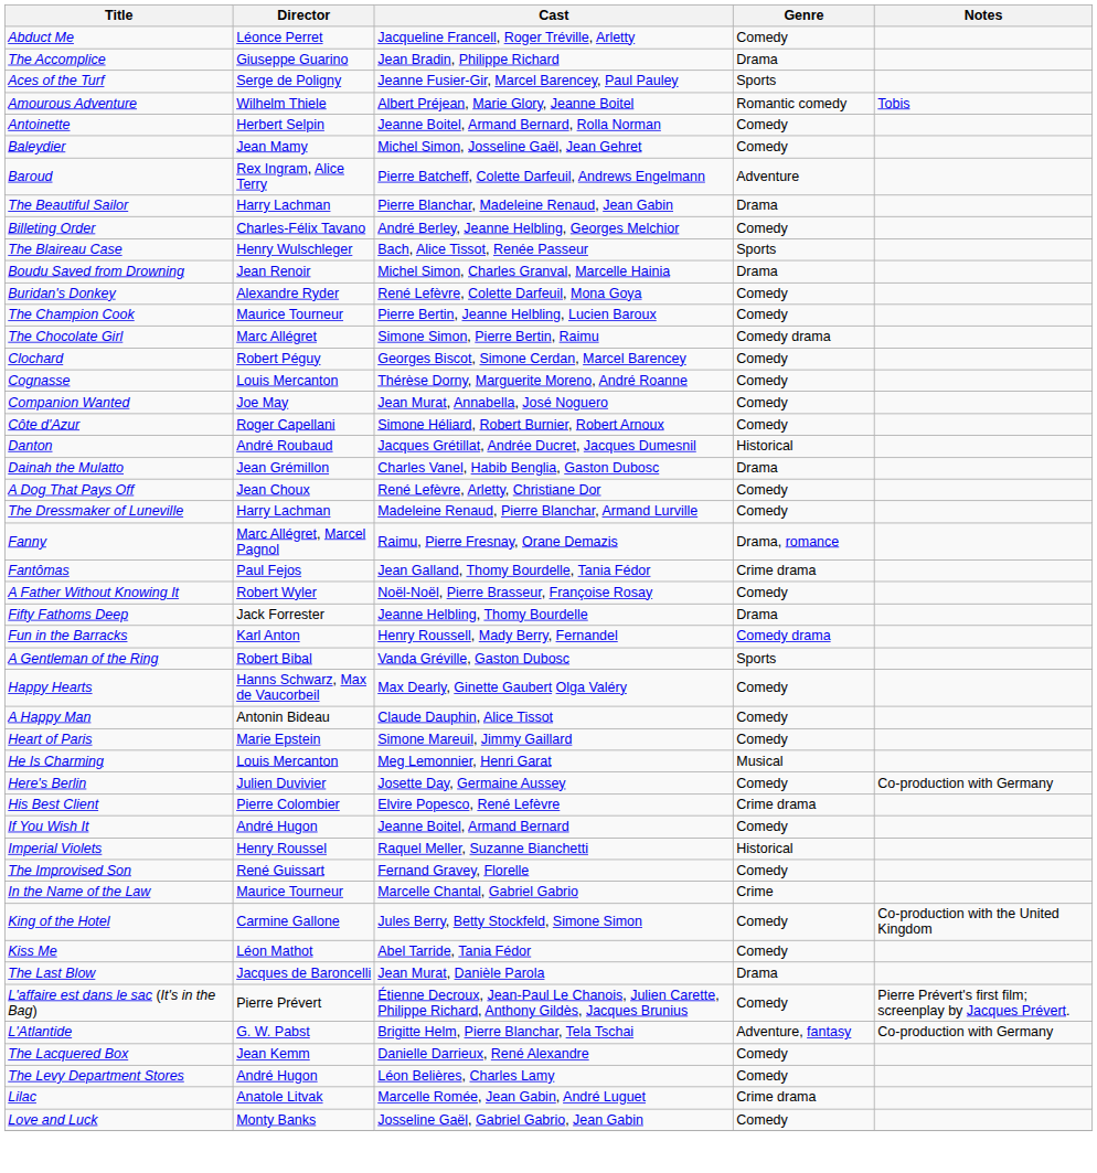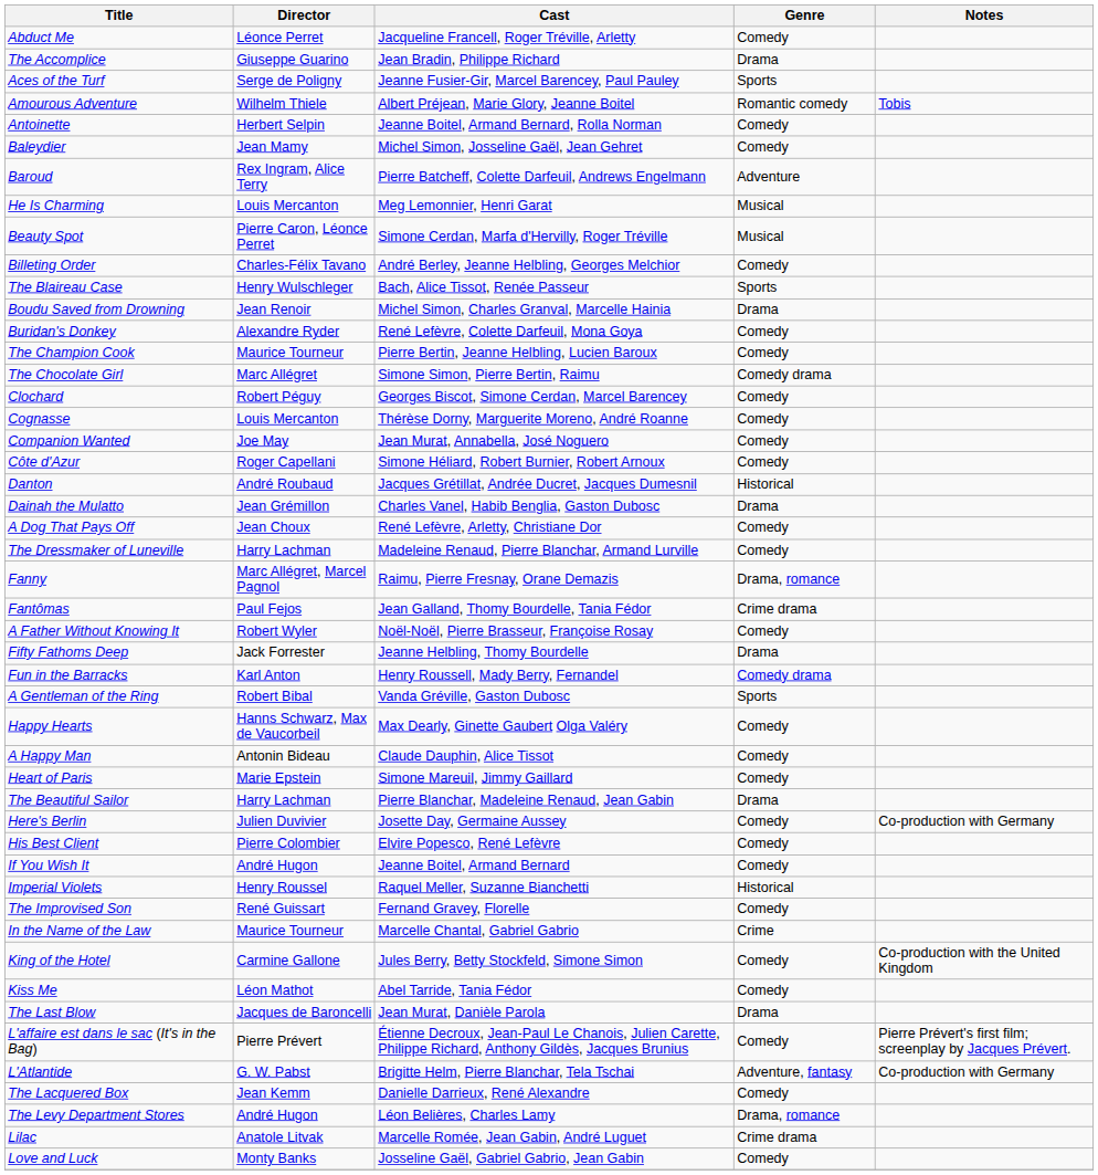rows swapped: The Beautiful Sailor <-> He Is Charming
+ row: Beauty Spot | Pierre Caron, Léonce Perret | Simone Cerdan, Marfa d'Hervilly, Roger Tréville | Musical
His Best Client | Genre: Crime drama -> Comedy
The Levy Department Stores | Genre: Comedy -> Drama, romance
